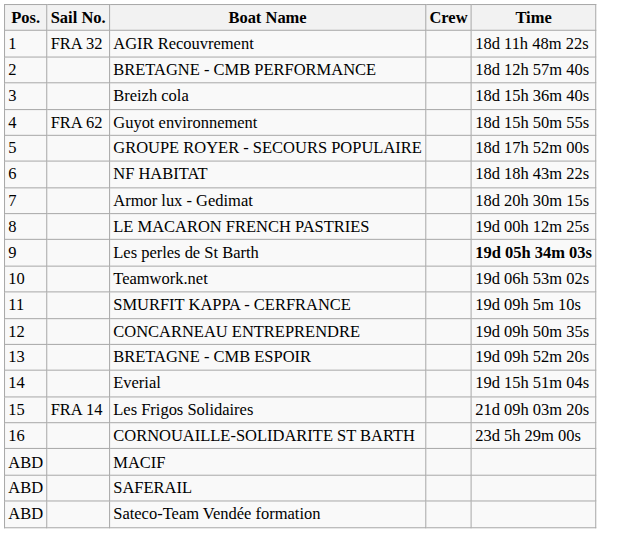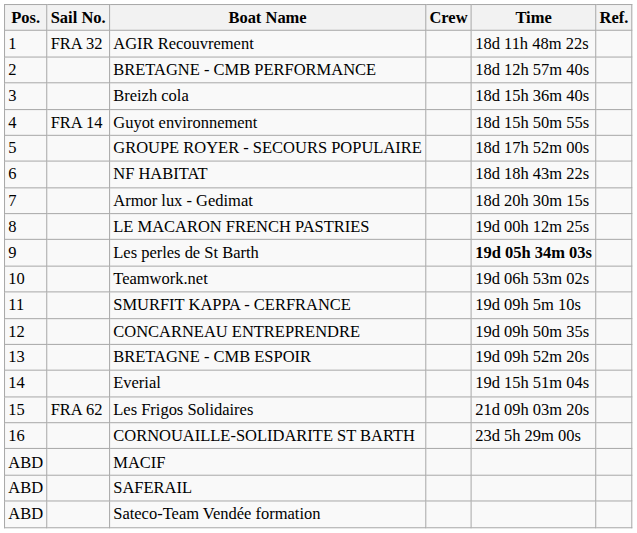+ column: Ref.
Guyot environnement | Sail No.: FRA 62 -> FRA 14
Les Frigos Solidaires | Sail No.: FRA 14 -> FRA 62
